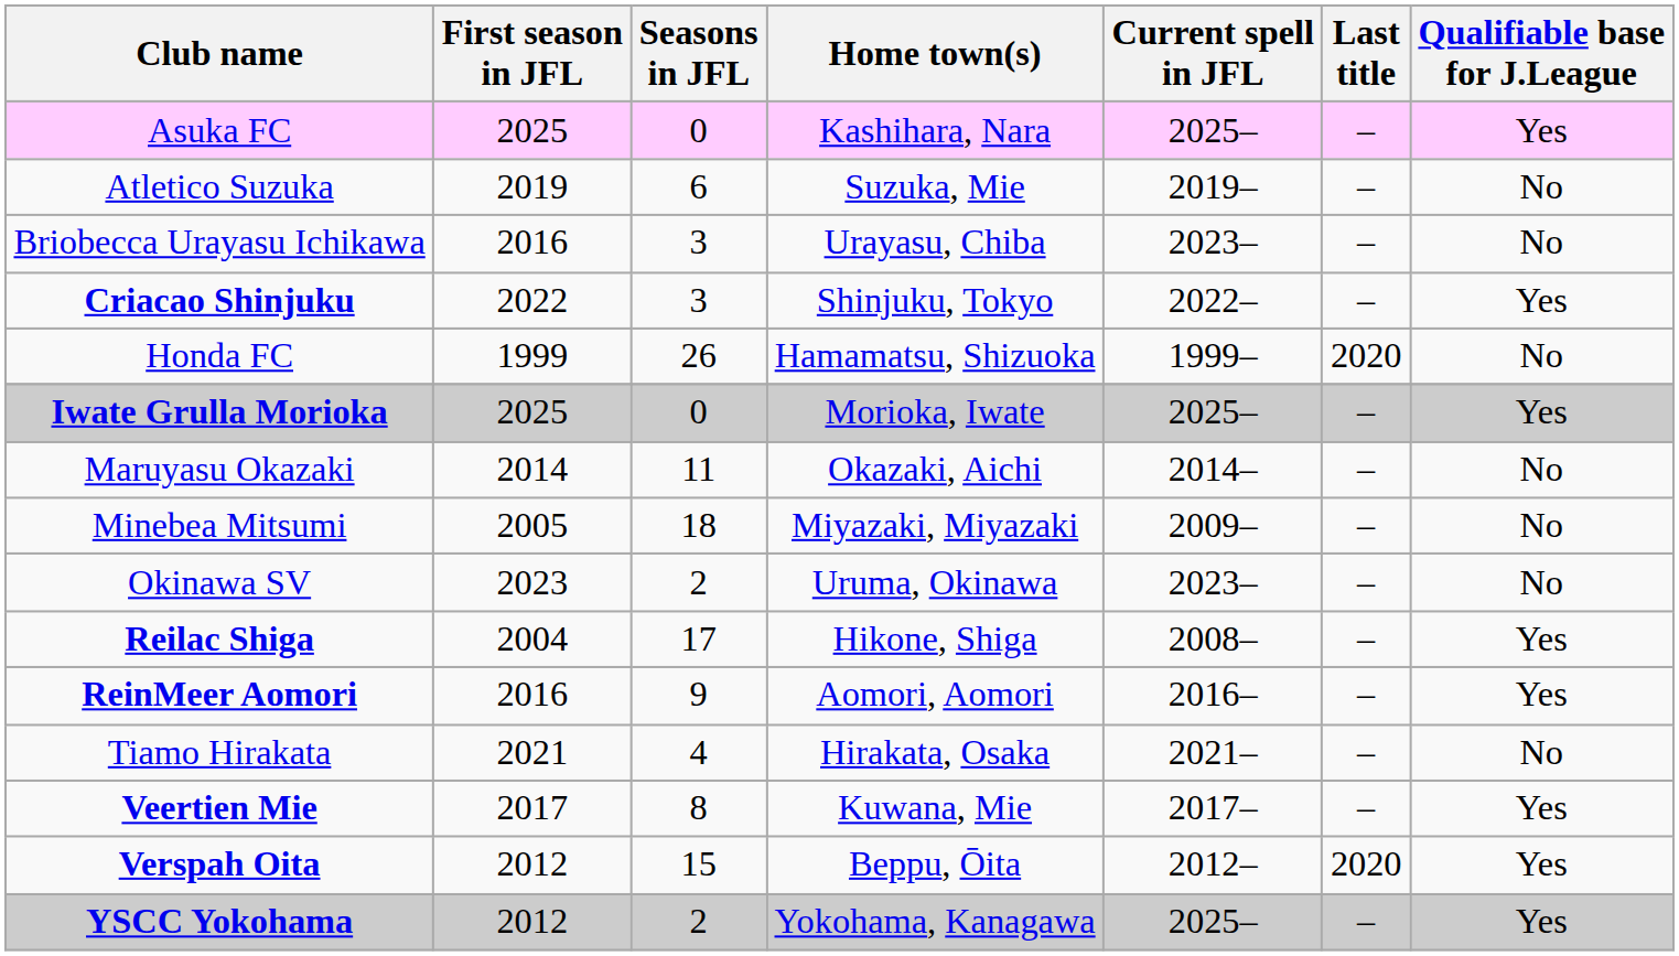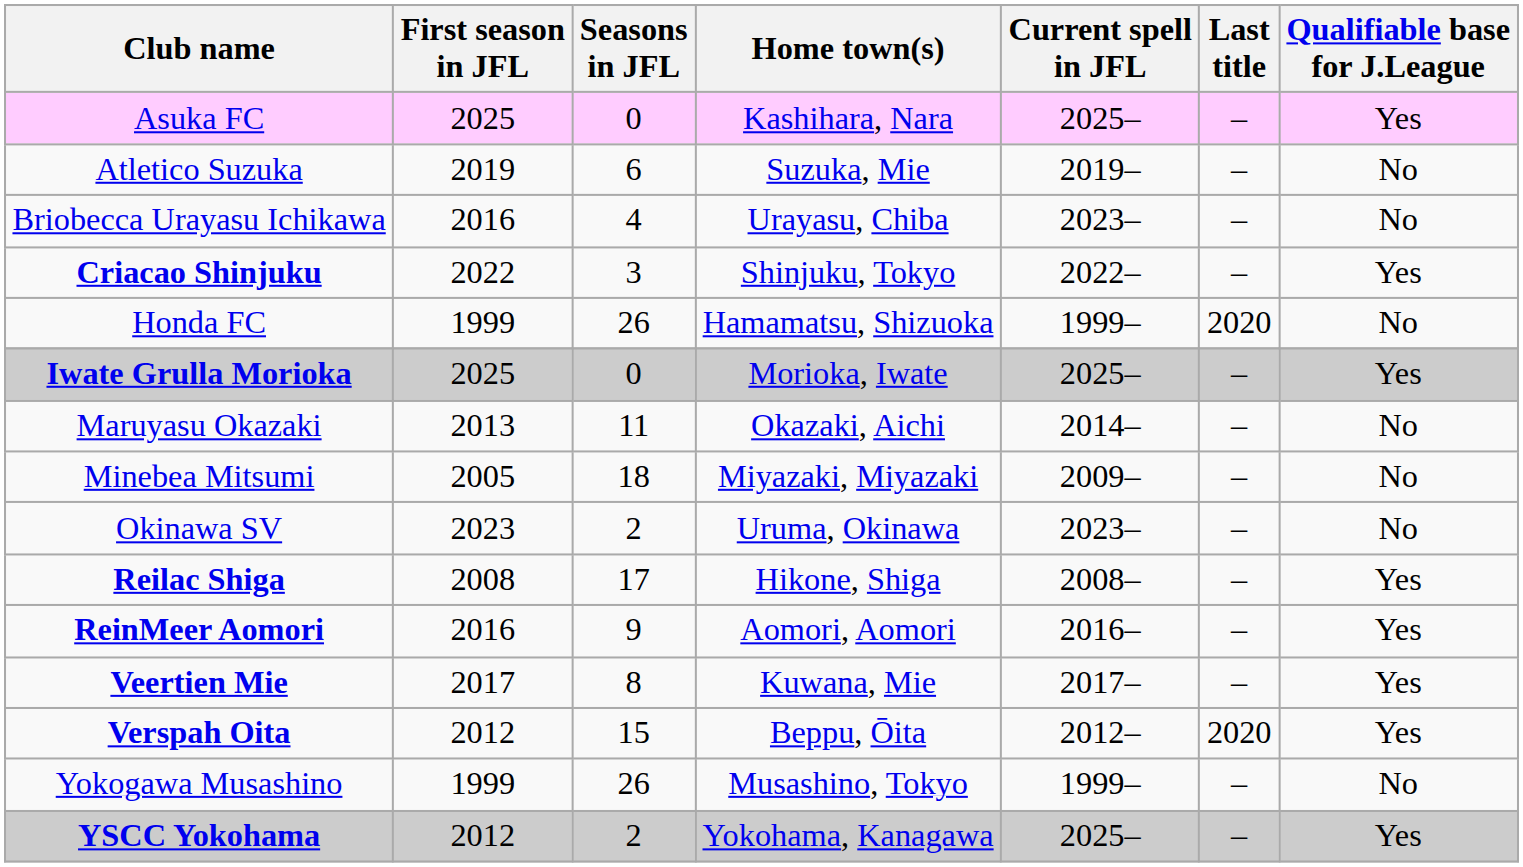Briobecca Urayasu Ichikawa | Seasons in JFL: 3 -> 4
Maruyasu Okazaki | First season in JFL: 2014 -> 2013
Reilac Shiga | First season in JFL: 2004 -> 2008
- row: Tiamo Hirakata | 2021 | 4 | Hirakata, Osaka | 2021– | – | No
+ row: Yokogawa Musashino | 1999 | 26 | Musashino, Tokyo | 1999– | – | No
